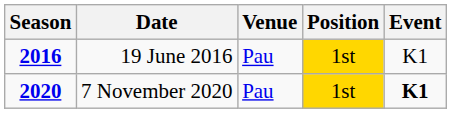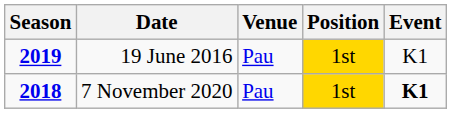19 June 2016 | Season: 2016 -> 2019
7 November 2020 | Season: 2020 -> 2018
